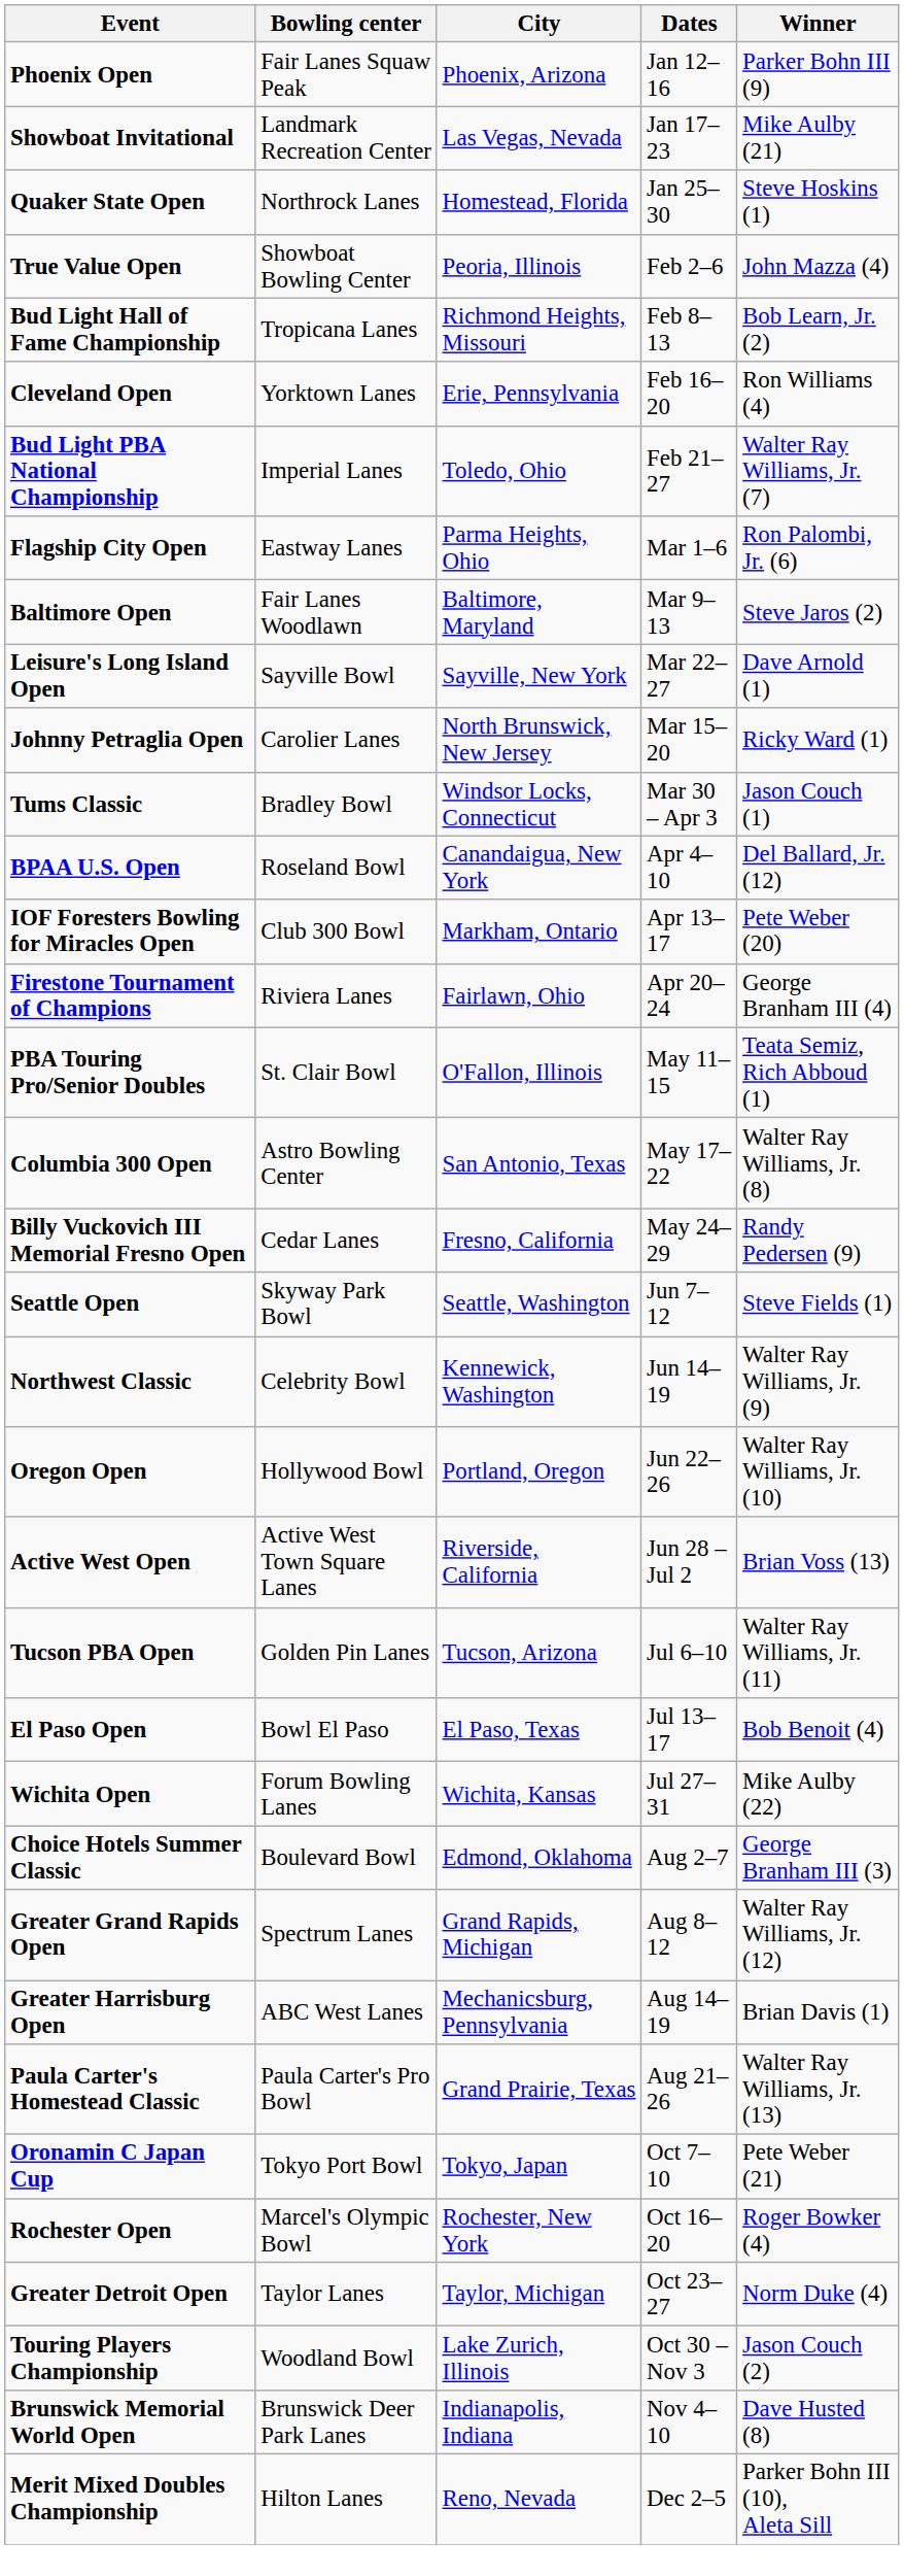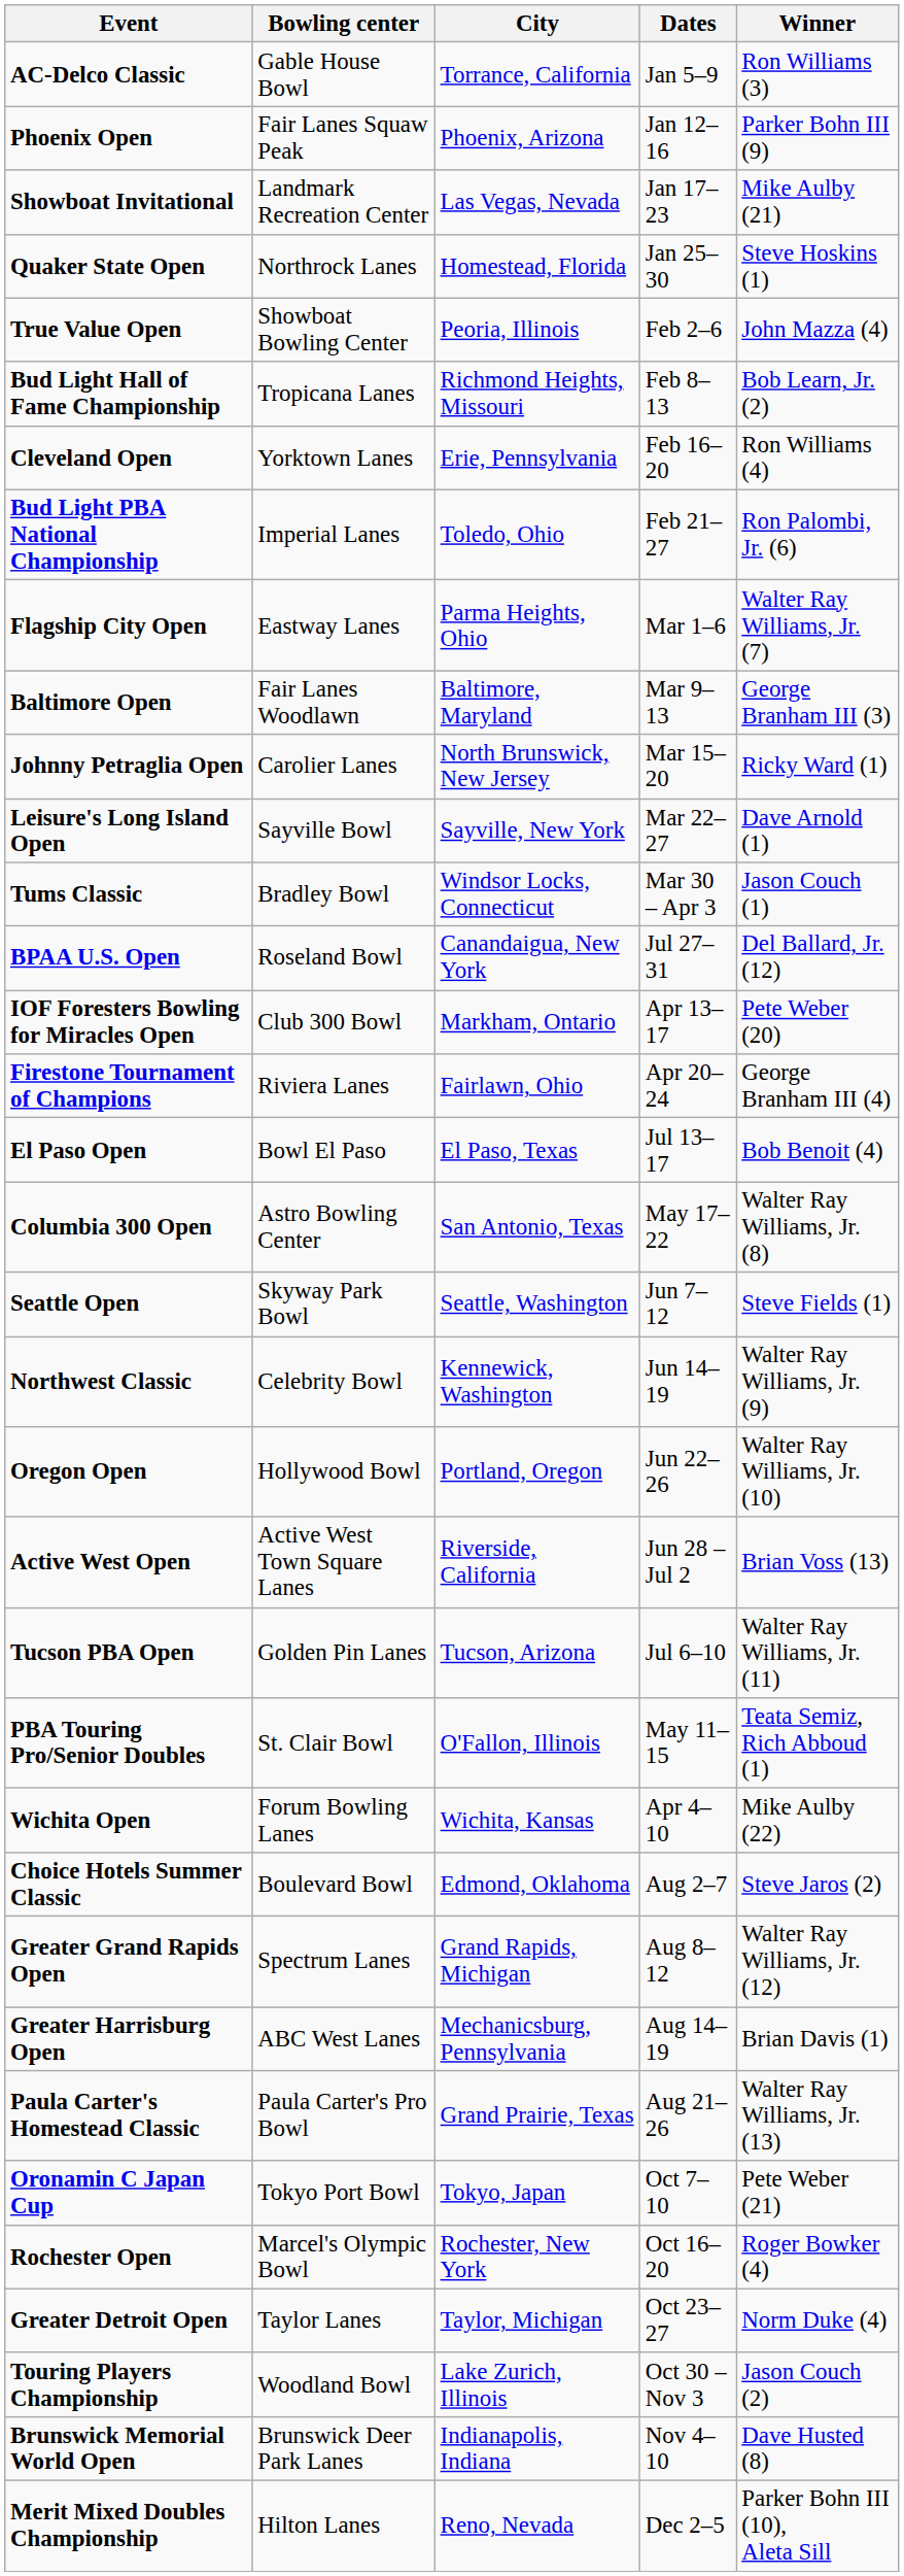+ row: AC-Delco Classic | Gable House Bowl | Torrance, California | Jan 5–9 | Ron Williams (3)
Bud Light PBA National Championship | Winner: Walter Ray Williams, Jr. (7) -> Ron Palombi, Jr. (6)
Flagship City Open | Winner: Ron Palombi, Jr. (6) -> Walter Ray Williams, Jr. (7)
Baltimore Open | Winner: Steve Jaros (2) -> George Branham III (3)
rows swapped: Johnny Petraglia Open <-> Leisure's Long Island Open
BPAA U.S. Open | Dates: Apr 4–10 -> Jul 27–31
rows swapped: PBA Touring Pro/Senior Doubles <-> El Paso Open
- row: Billy Vuckovich III Memorial Fresno Open | Cedar Lanes | Fresno, California | May 24–29 | Randy Pedersen (9)
Wichita Open | Dates: Jul 27–31 -> Apr 4–10
Choice Hotels Summer Classic | Winner: George Branham III (3) -> Steve Jaros (2)
